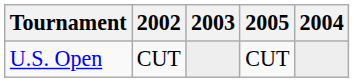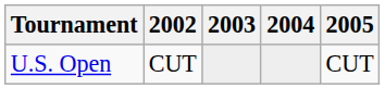columns swapped: 2004 <-> 2005
